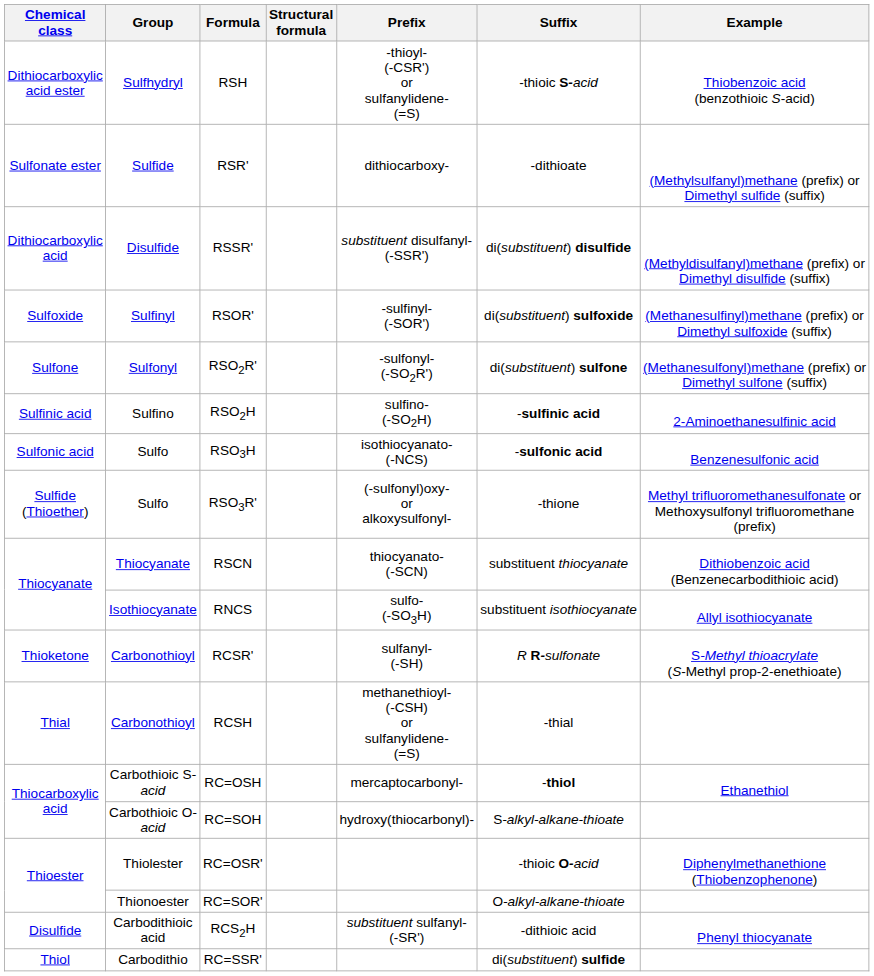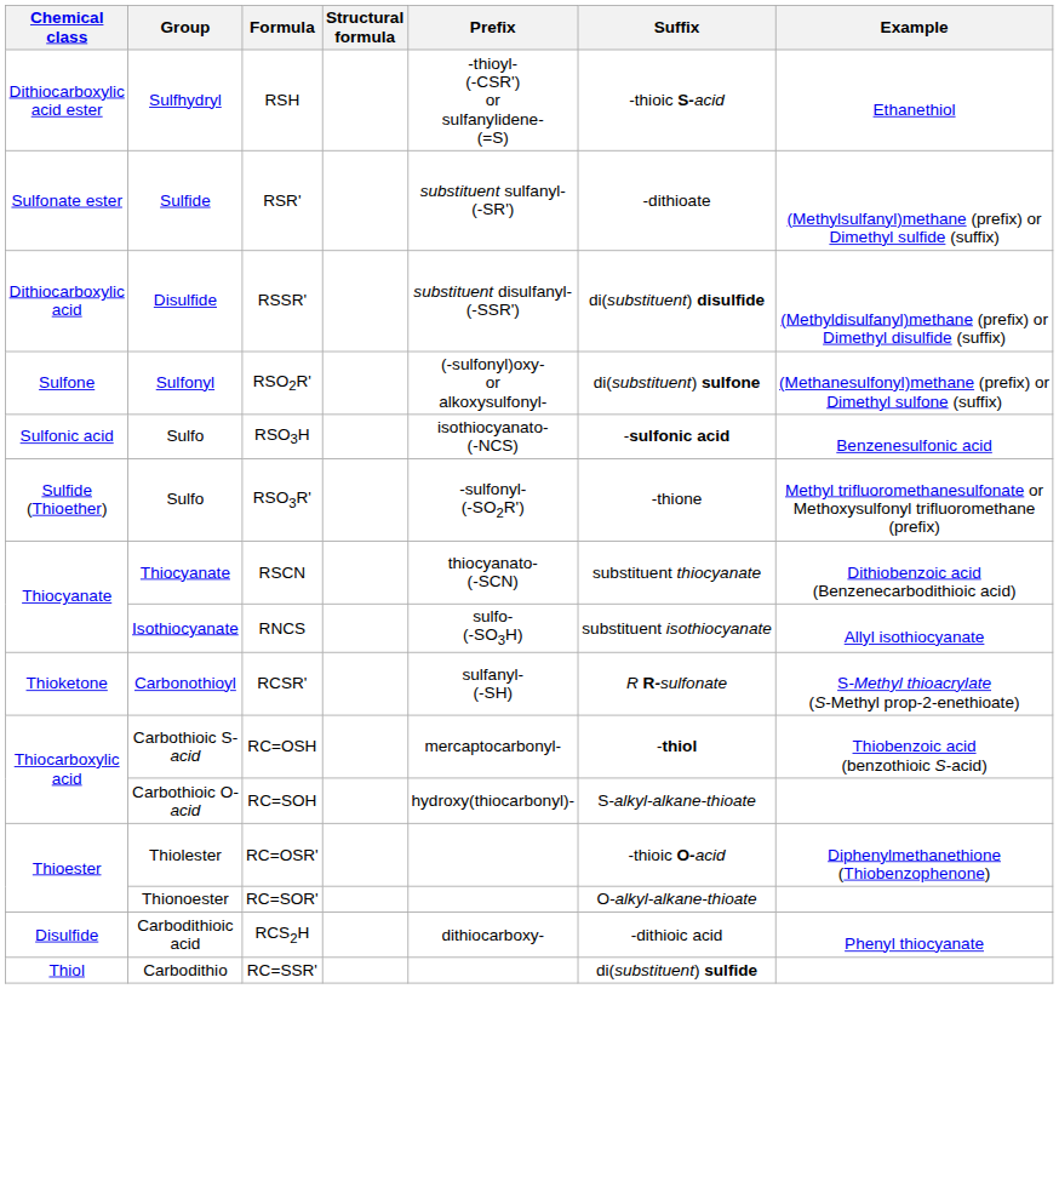RSH | Example: Thiobenzoic acid (benzothioic S-acid) -> Ethanethiol
RSR' | Prefix: dithiocarboxy- -> substituent sulfanyl- (-SR')
- row: Sulfoxide | Sulfinyl | RSOR' | -sulfinyl- (-SOR') | di(substituent) sulfoxide | (Methanesulfinyl)methane (prefix) or Dimethyl sulfoxide (suffix)
RSO2R' | Prefix: -sulfonyl- (-SO2R') -> (-sulfonyl)oxy- or alkoxysulfonyl-
- row: Sulfinic acid | Sulfino | RSO2H | sulfino- (-SO2H) | -sulfinic acid | 2-Aminoethanesulfinic acid
RSO3R' | Prefix: (-sulfonyl)oxy- or alkoxysulfonyl- -> -sulfonyl- (-SO2R')
- row: Thial | Carbonothioyl | RCSH | methanethioyl- (-CSH) or sulfanylidene- (=S) | -thial
RC=OSH | Example: Ethanethiol -> Thiobenzoic acid (benzothioic S-acid)
RCS2H | Prefix: substituent sulfanyl- (-SR') -> dithiocarboxy-
